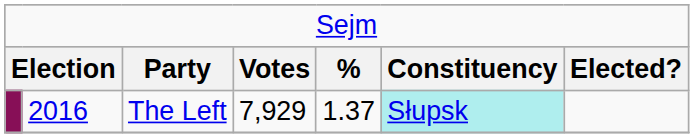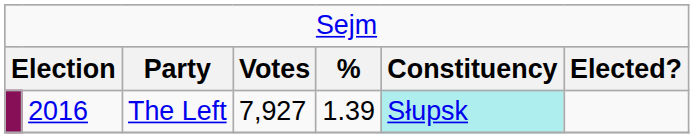The Left | column 4: 7,929 -> 7,927
The Left | column 5: 1.37 -> 1.39
